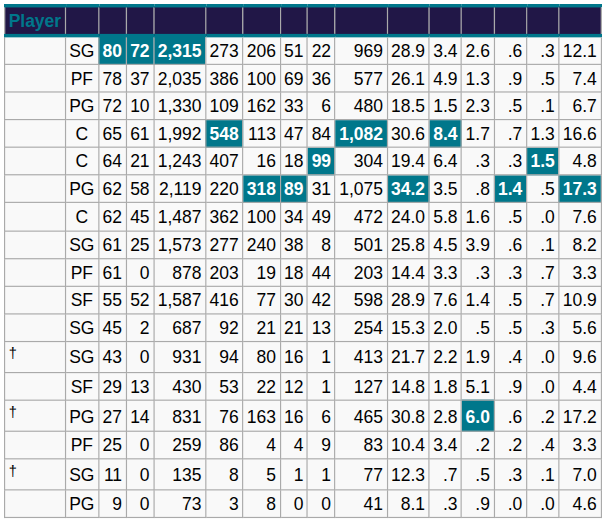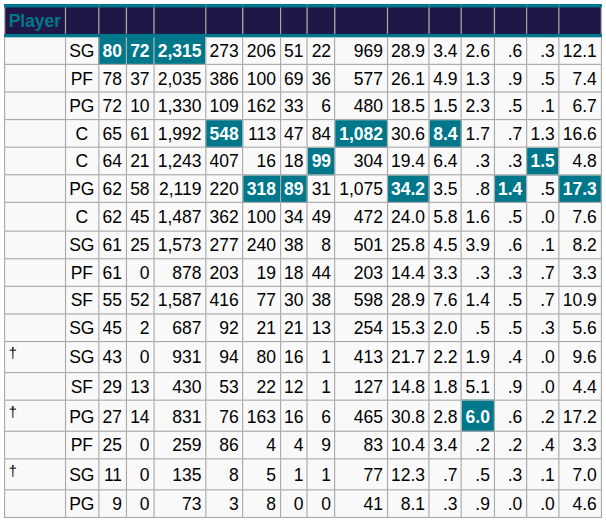55 | column 9: 42 -> 38
